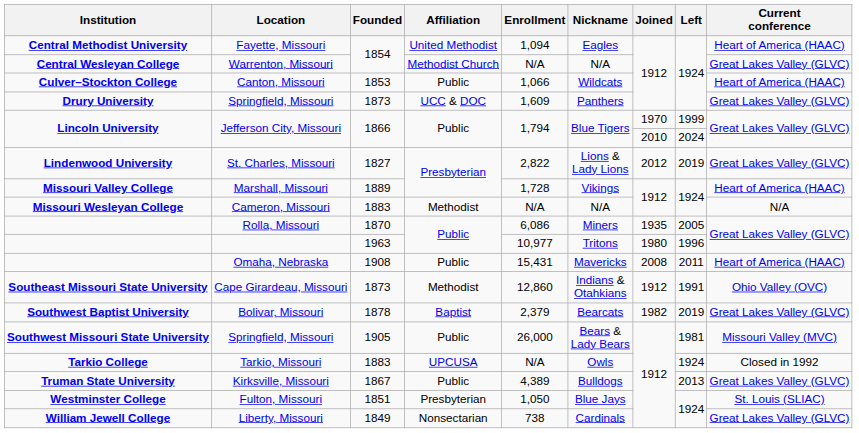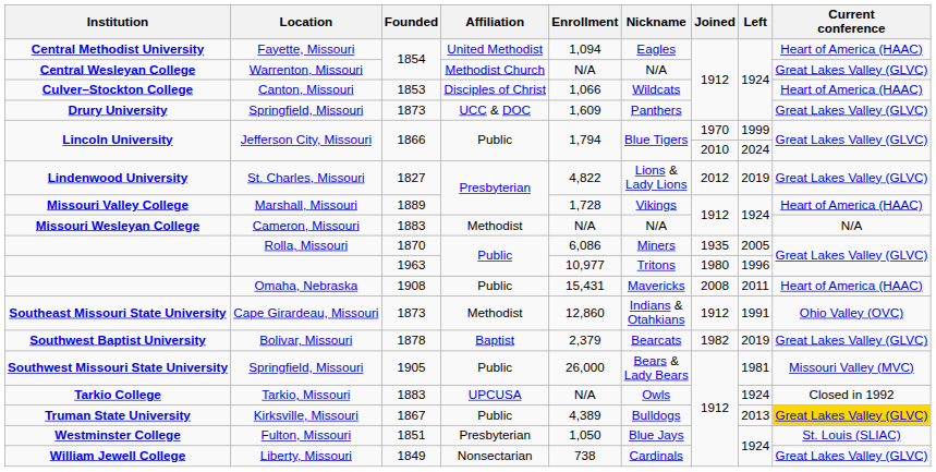Canton, Missouri | Affiliation: Public -> Disciples of Christ
St. Charles, Missouri | Enrollment: 2,822 -> 4,822
Kirksville, Missouri | Current conference: no background -> gold background
